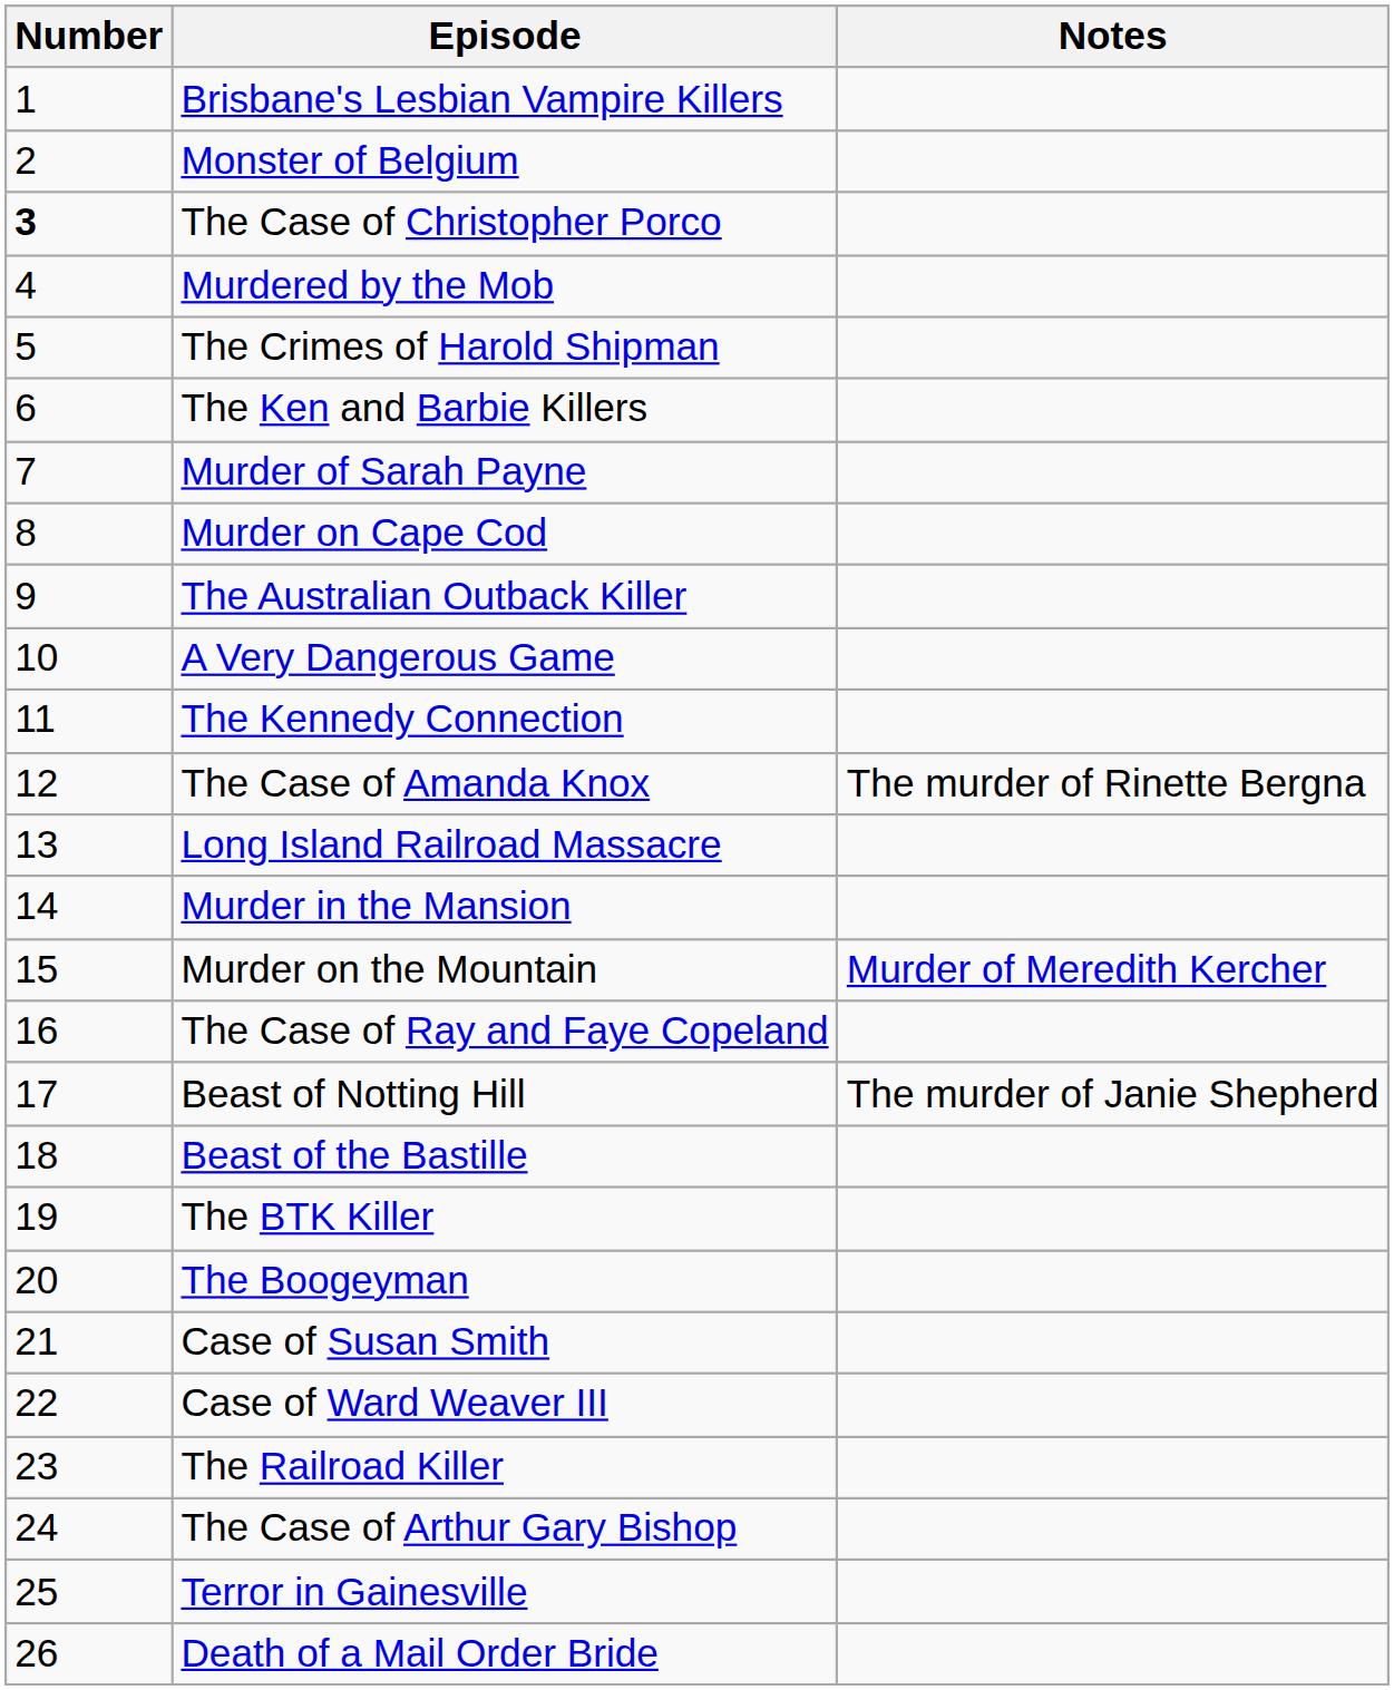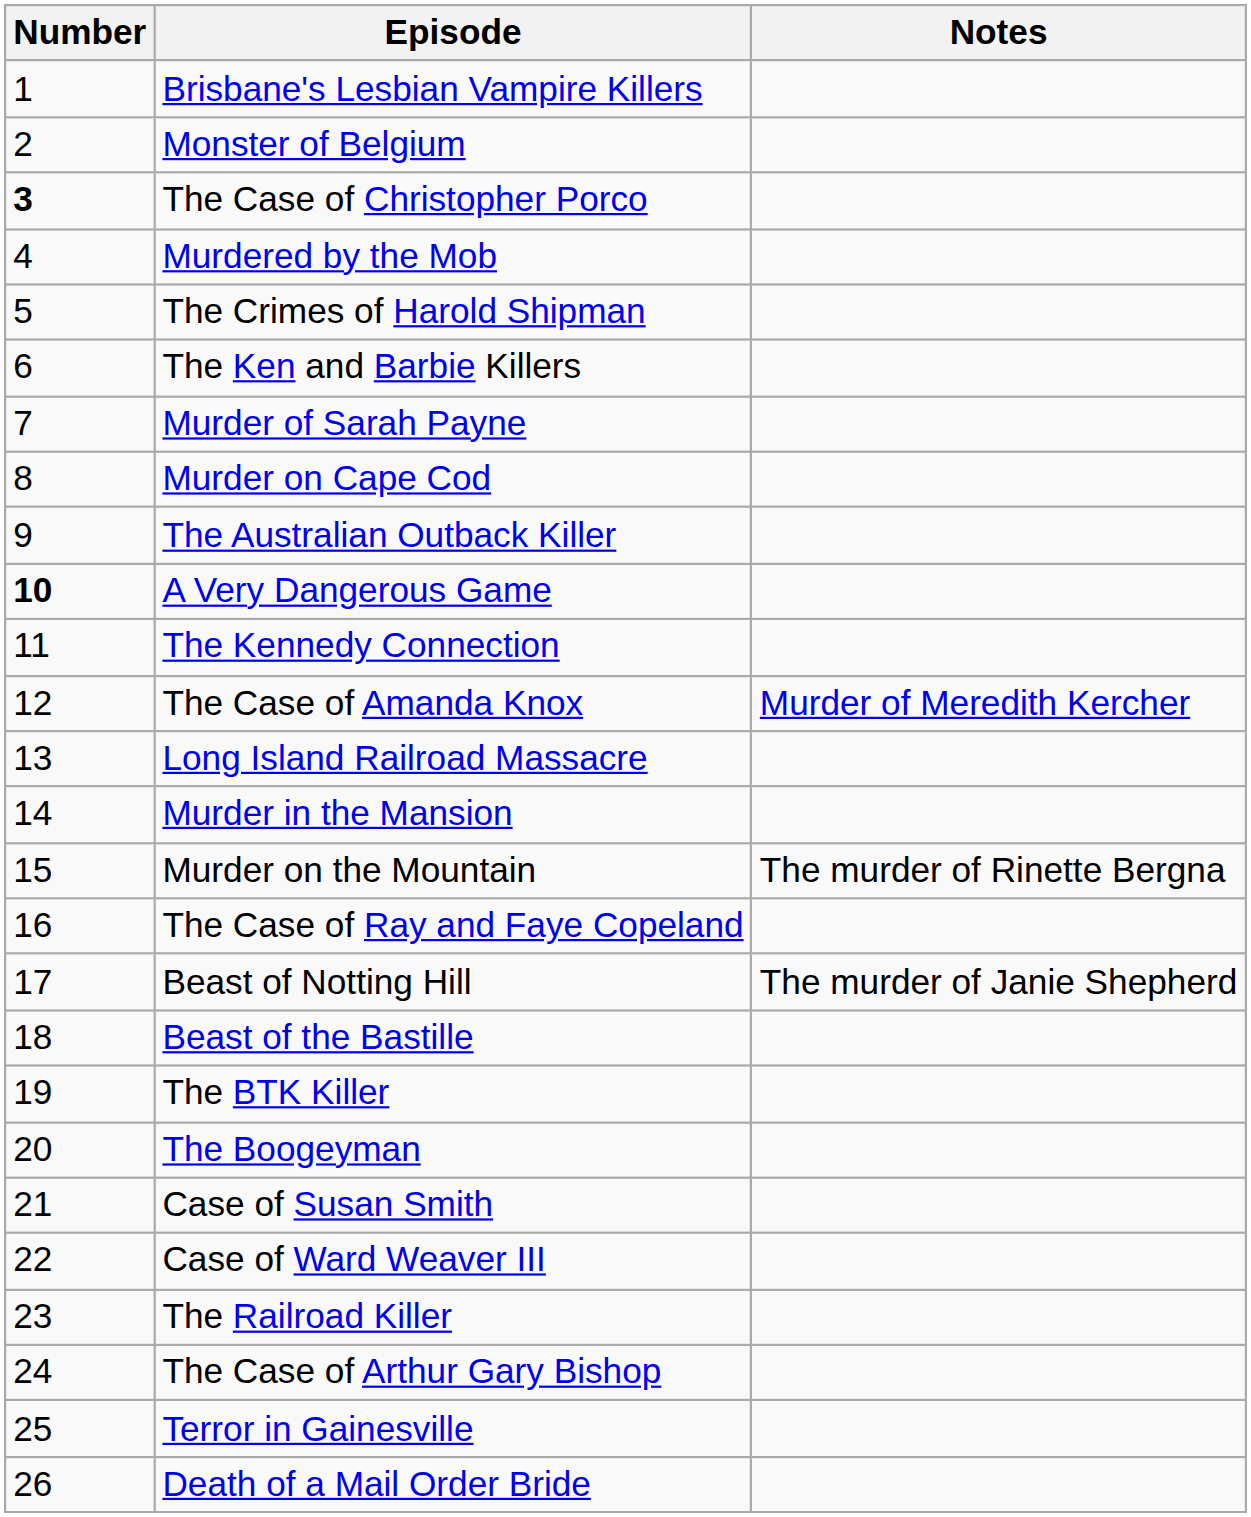A Very Dangerous Game | Number: normal -> bold
The Case of Amanda Knox | Notes: The murder of Rinette Bergna -> Murder of Meredith Kercher
Murder on the Mountain | Notes: Murder of Meredith Kercher -> The murder of Rinette Bergna
